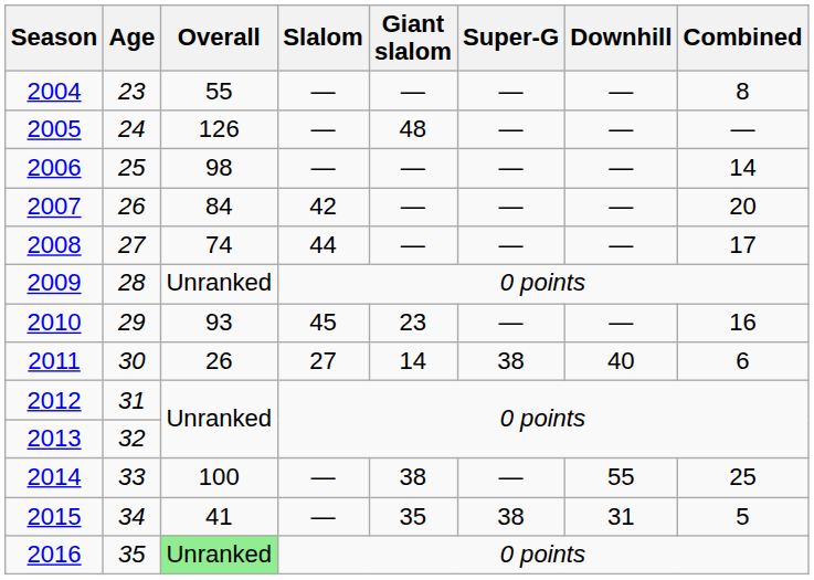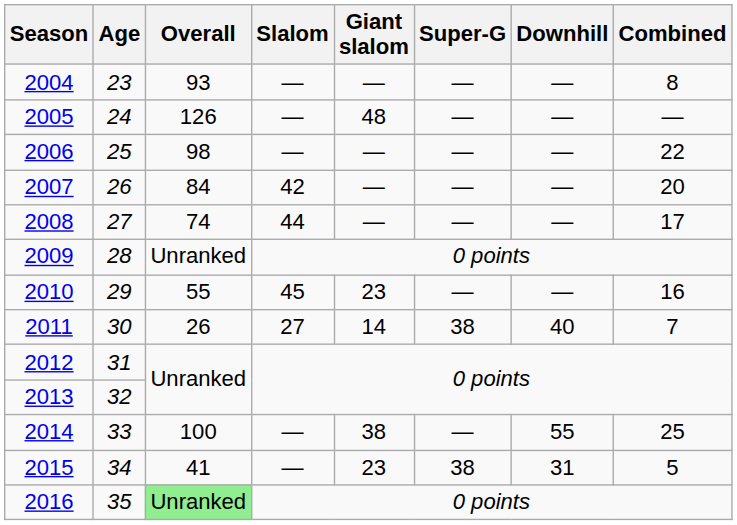2004 | Overall: 55 -> 93
2006 | Combined: 14 -> 22
2010 | Overall: 93 -> 55
2011 | Combined: 6 -> 7
2015 | Giant slalom: 35 -> 23
